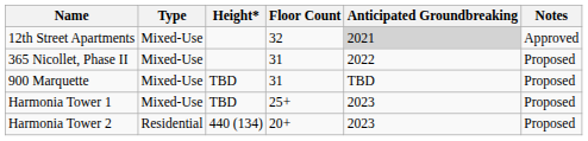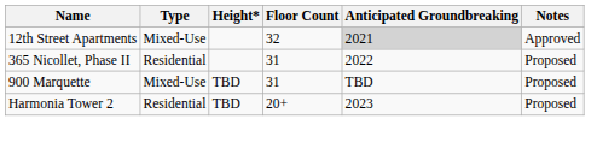365 Nicollet, Phase II | Type: Mixed-Use -> Residential
- row: Harmonia Tower 1 | Mixed-Use | TBD | 25+ | 2023 | Proposed
Harmonia Tower 2 | Height*: 440 (134) -> TBD
